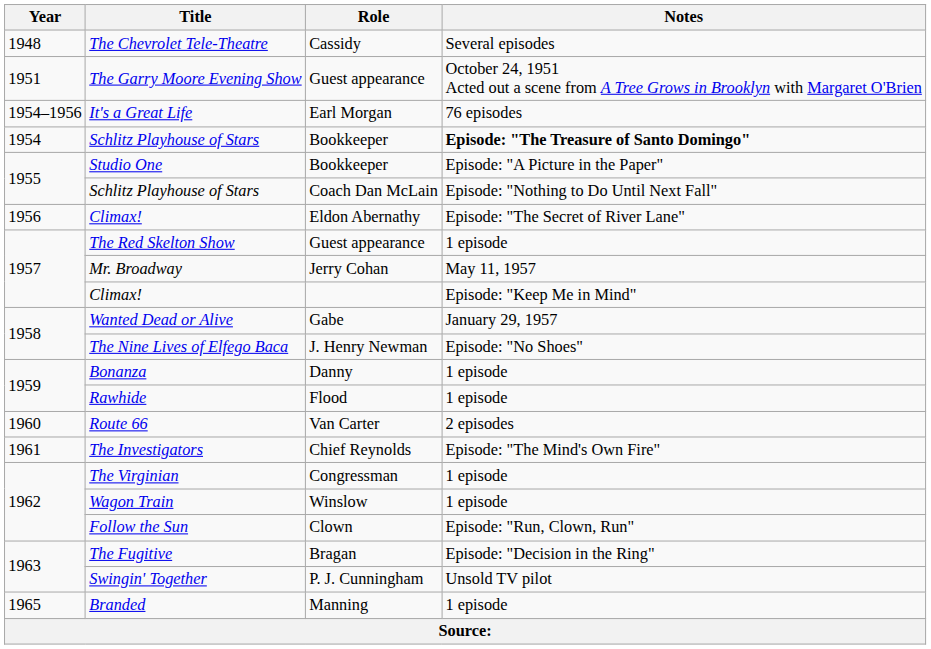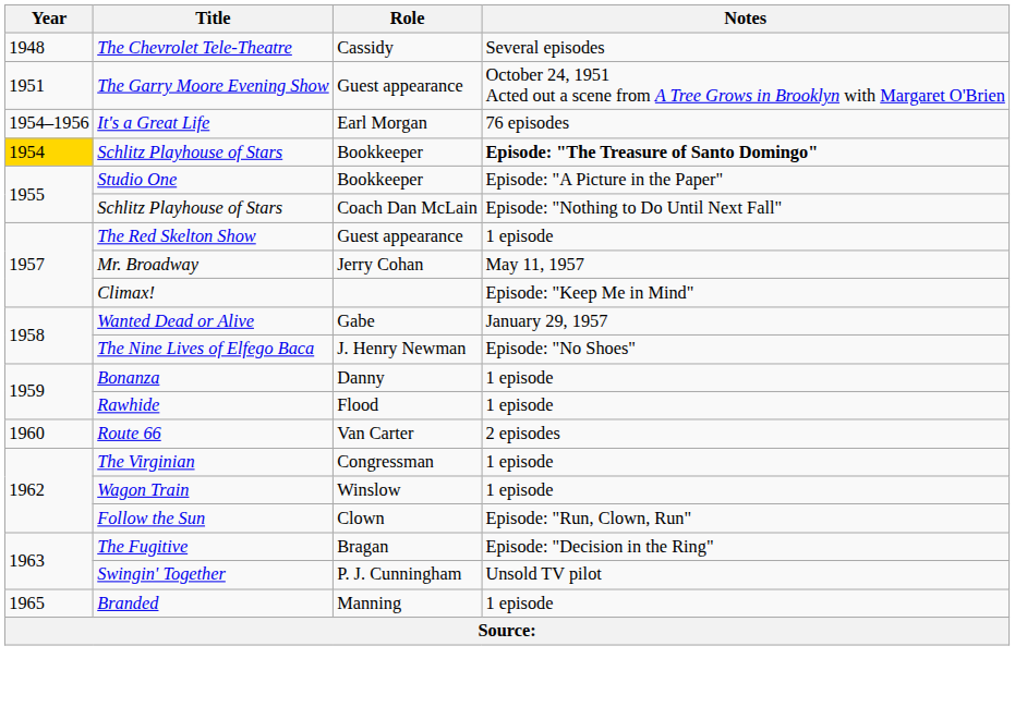Schlitz Playhouse of Stars / Bookkeeper | Year: no background -> gold background
- row: 1956 | Climax! | Eldon Abernathy | Episode: "The Secret of River Lane"
- row: 1961 | The Investigators | Chief Reynolds | Episode: "The Mind's Own Fire"
